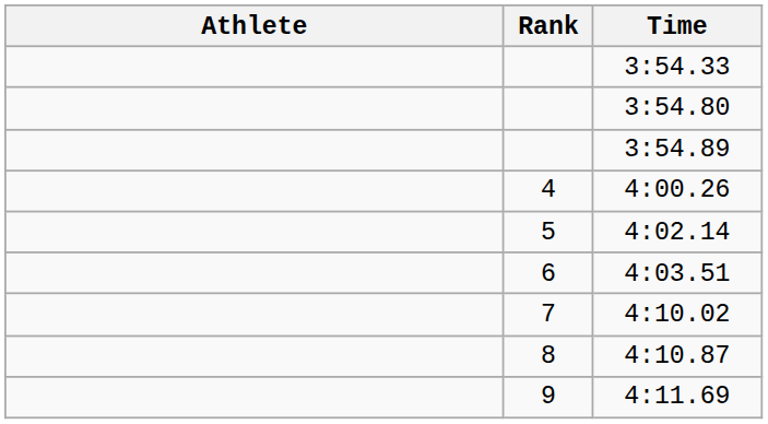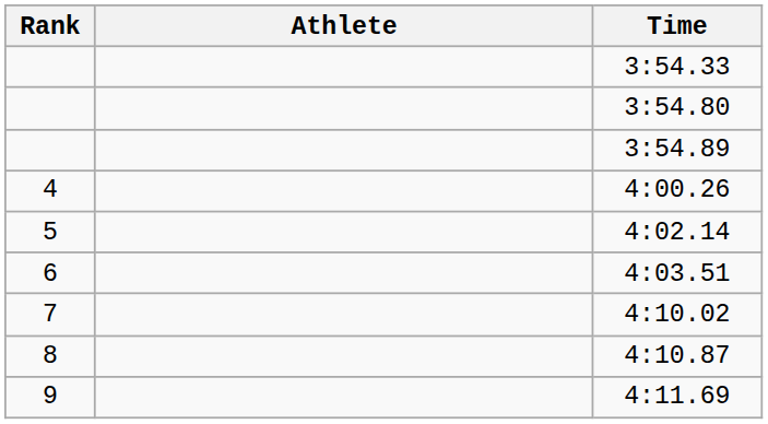columns swapped: Rank <-> Athlete
